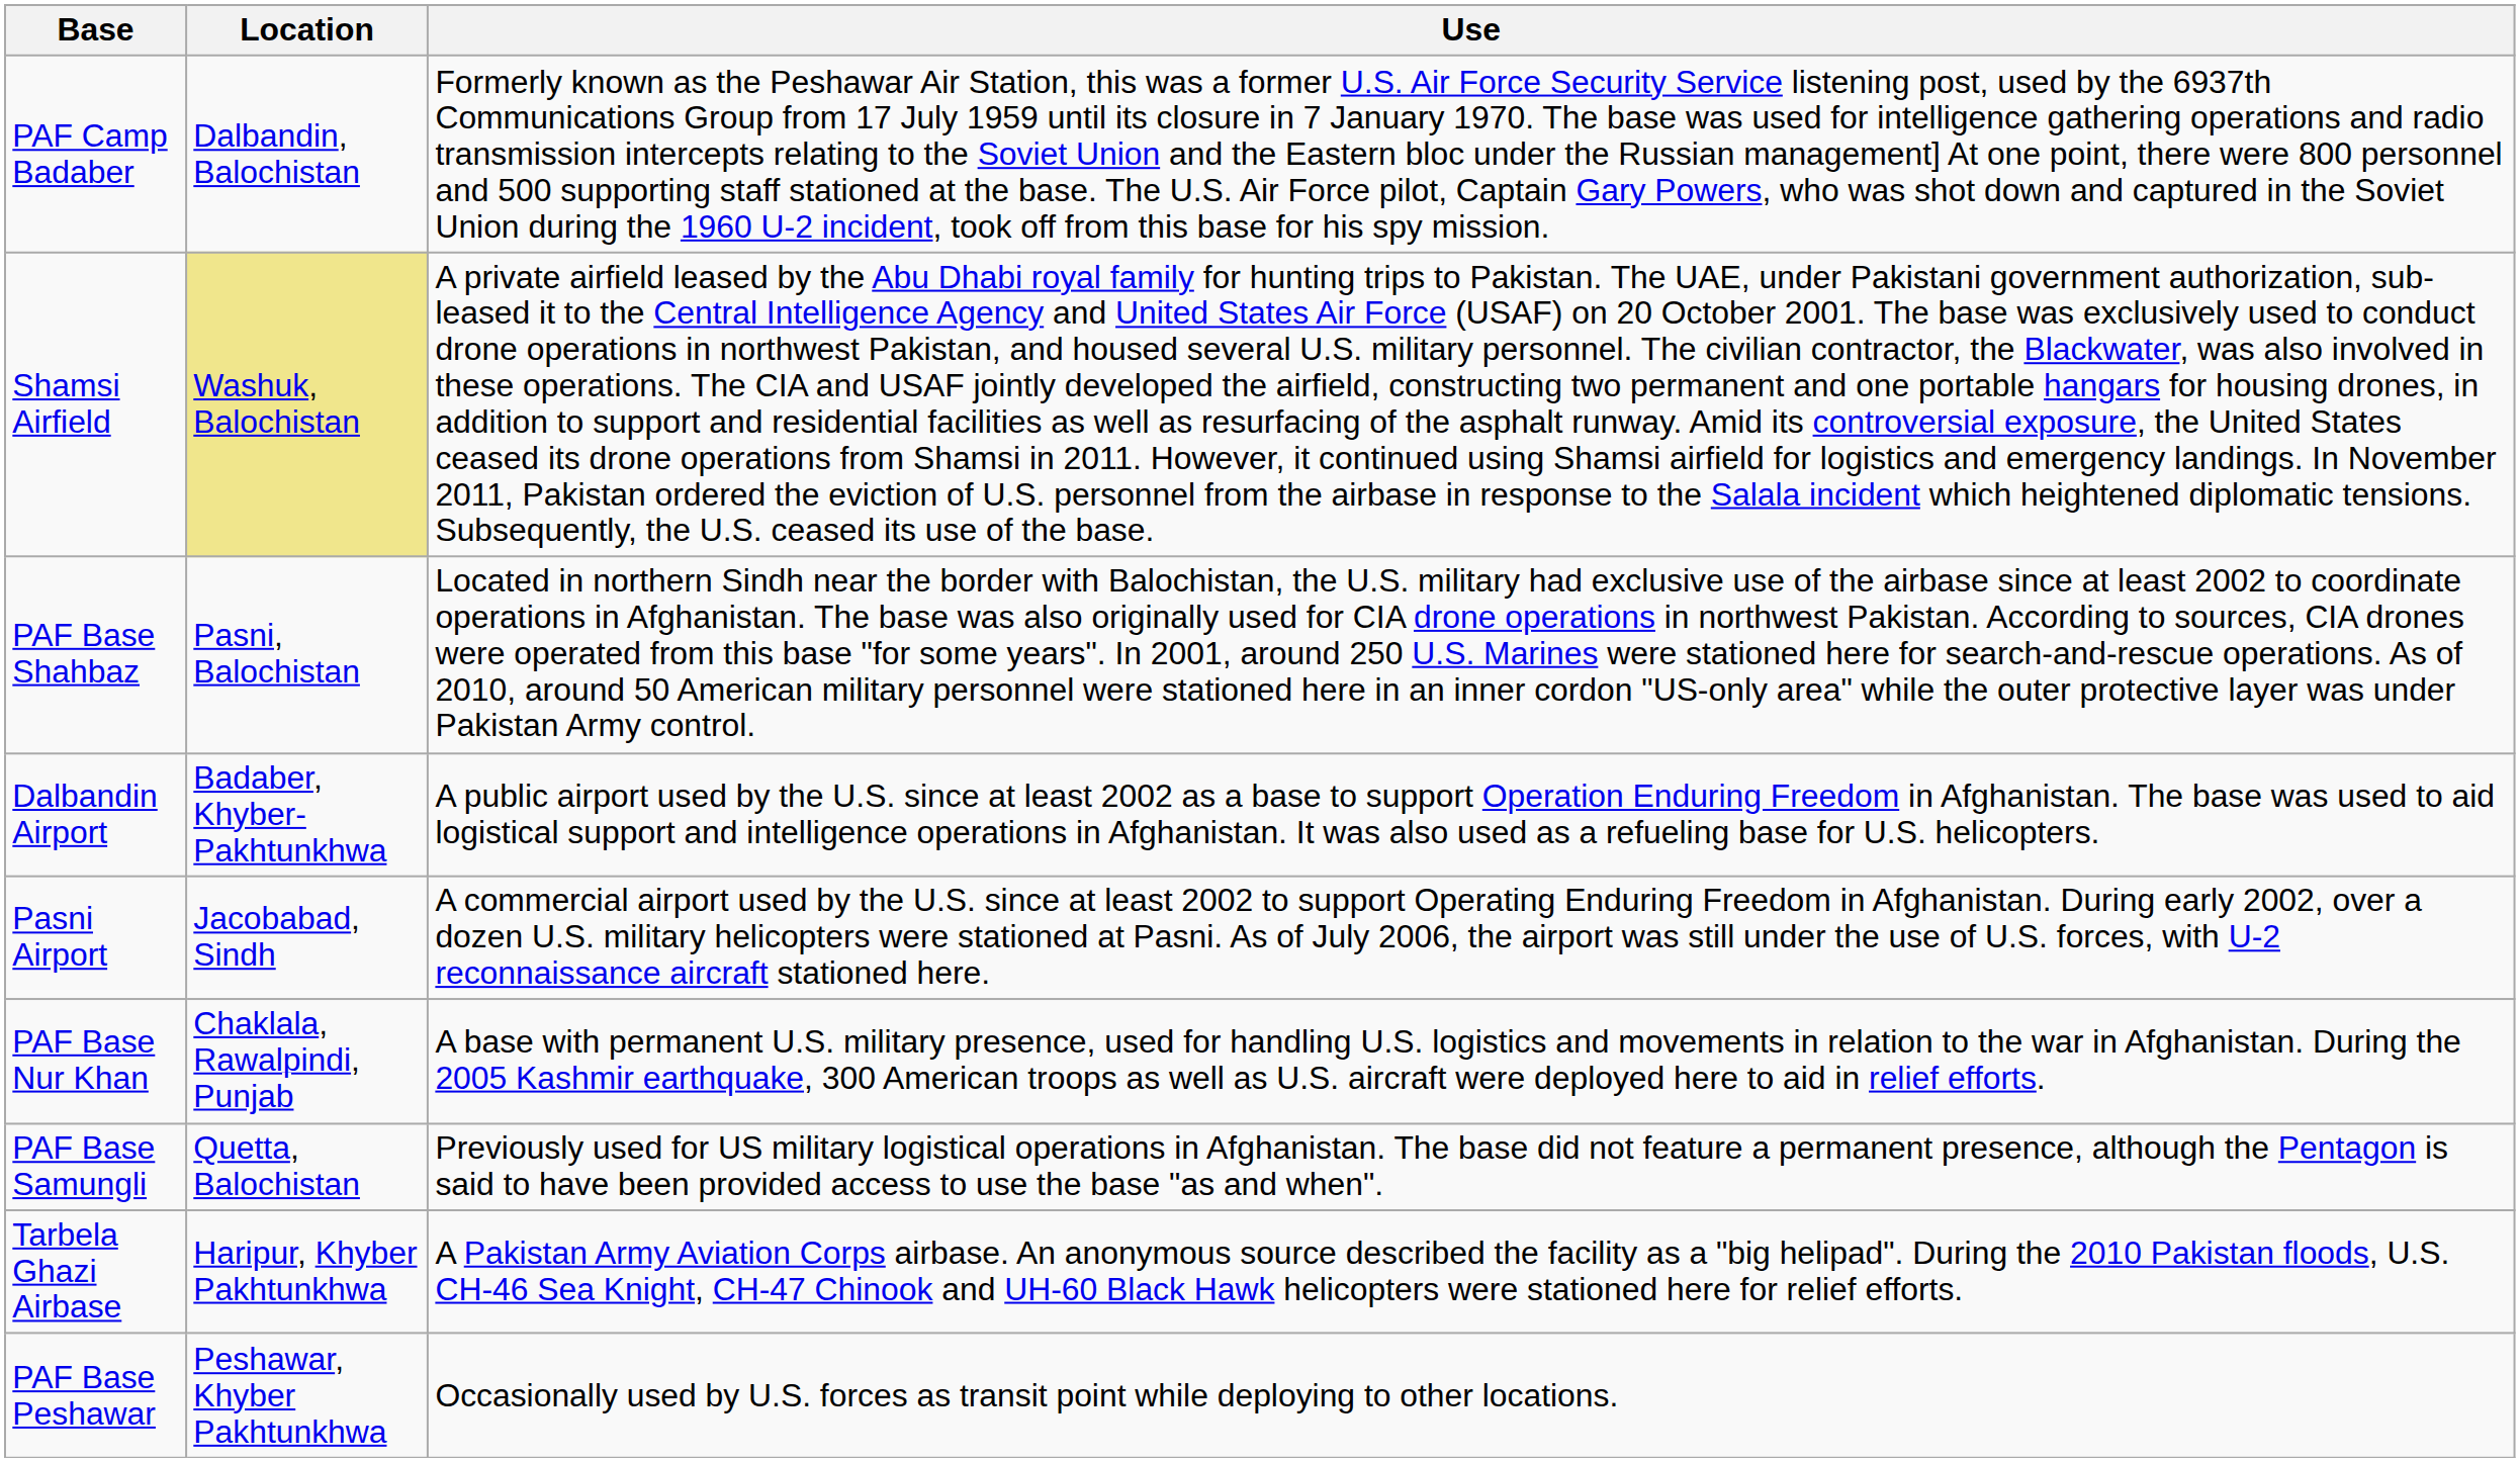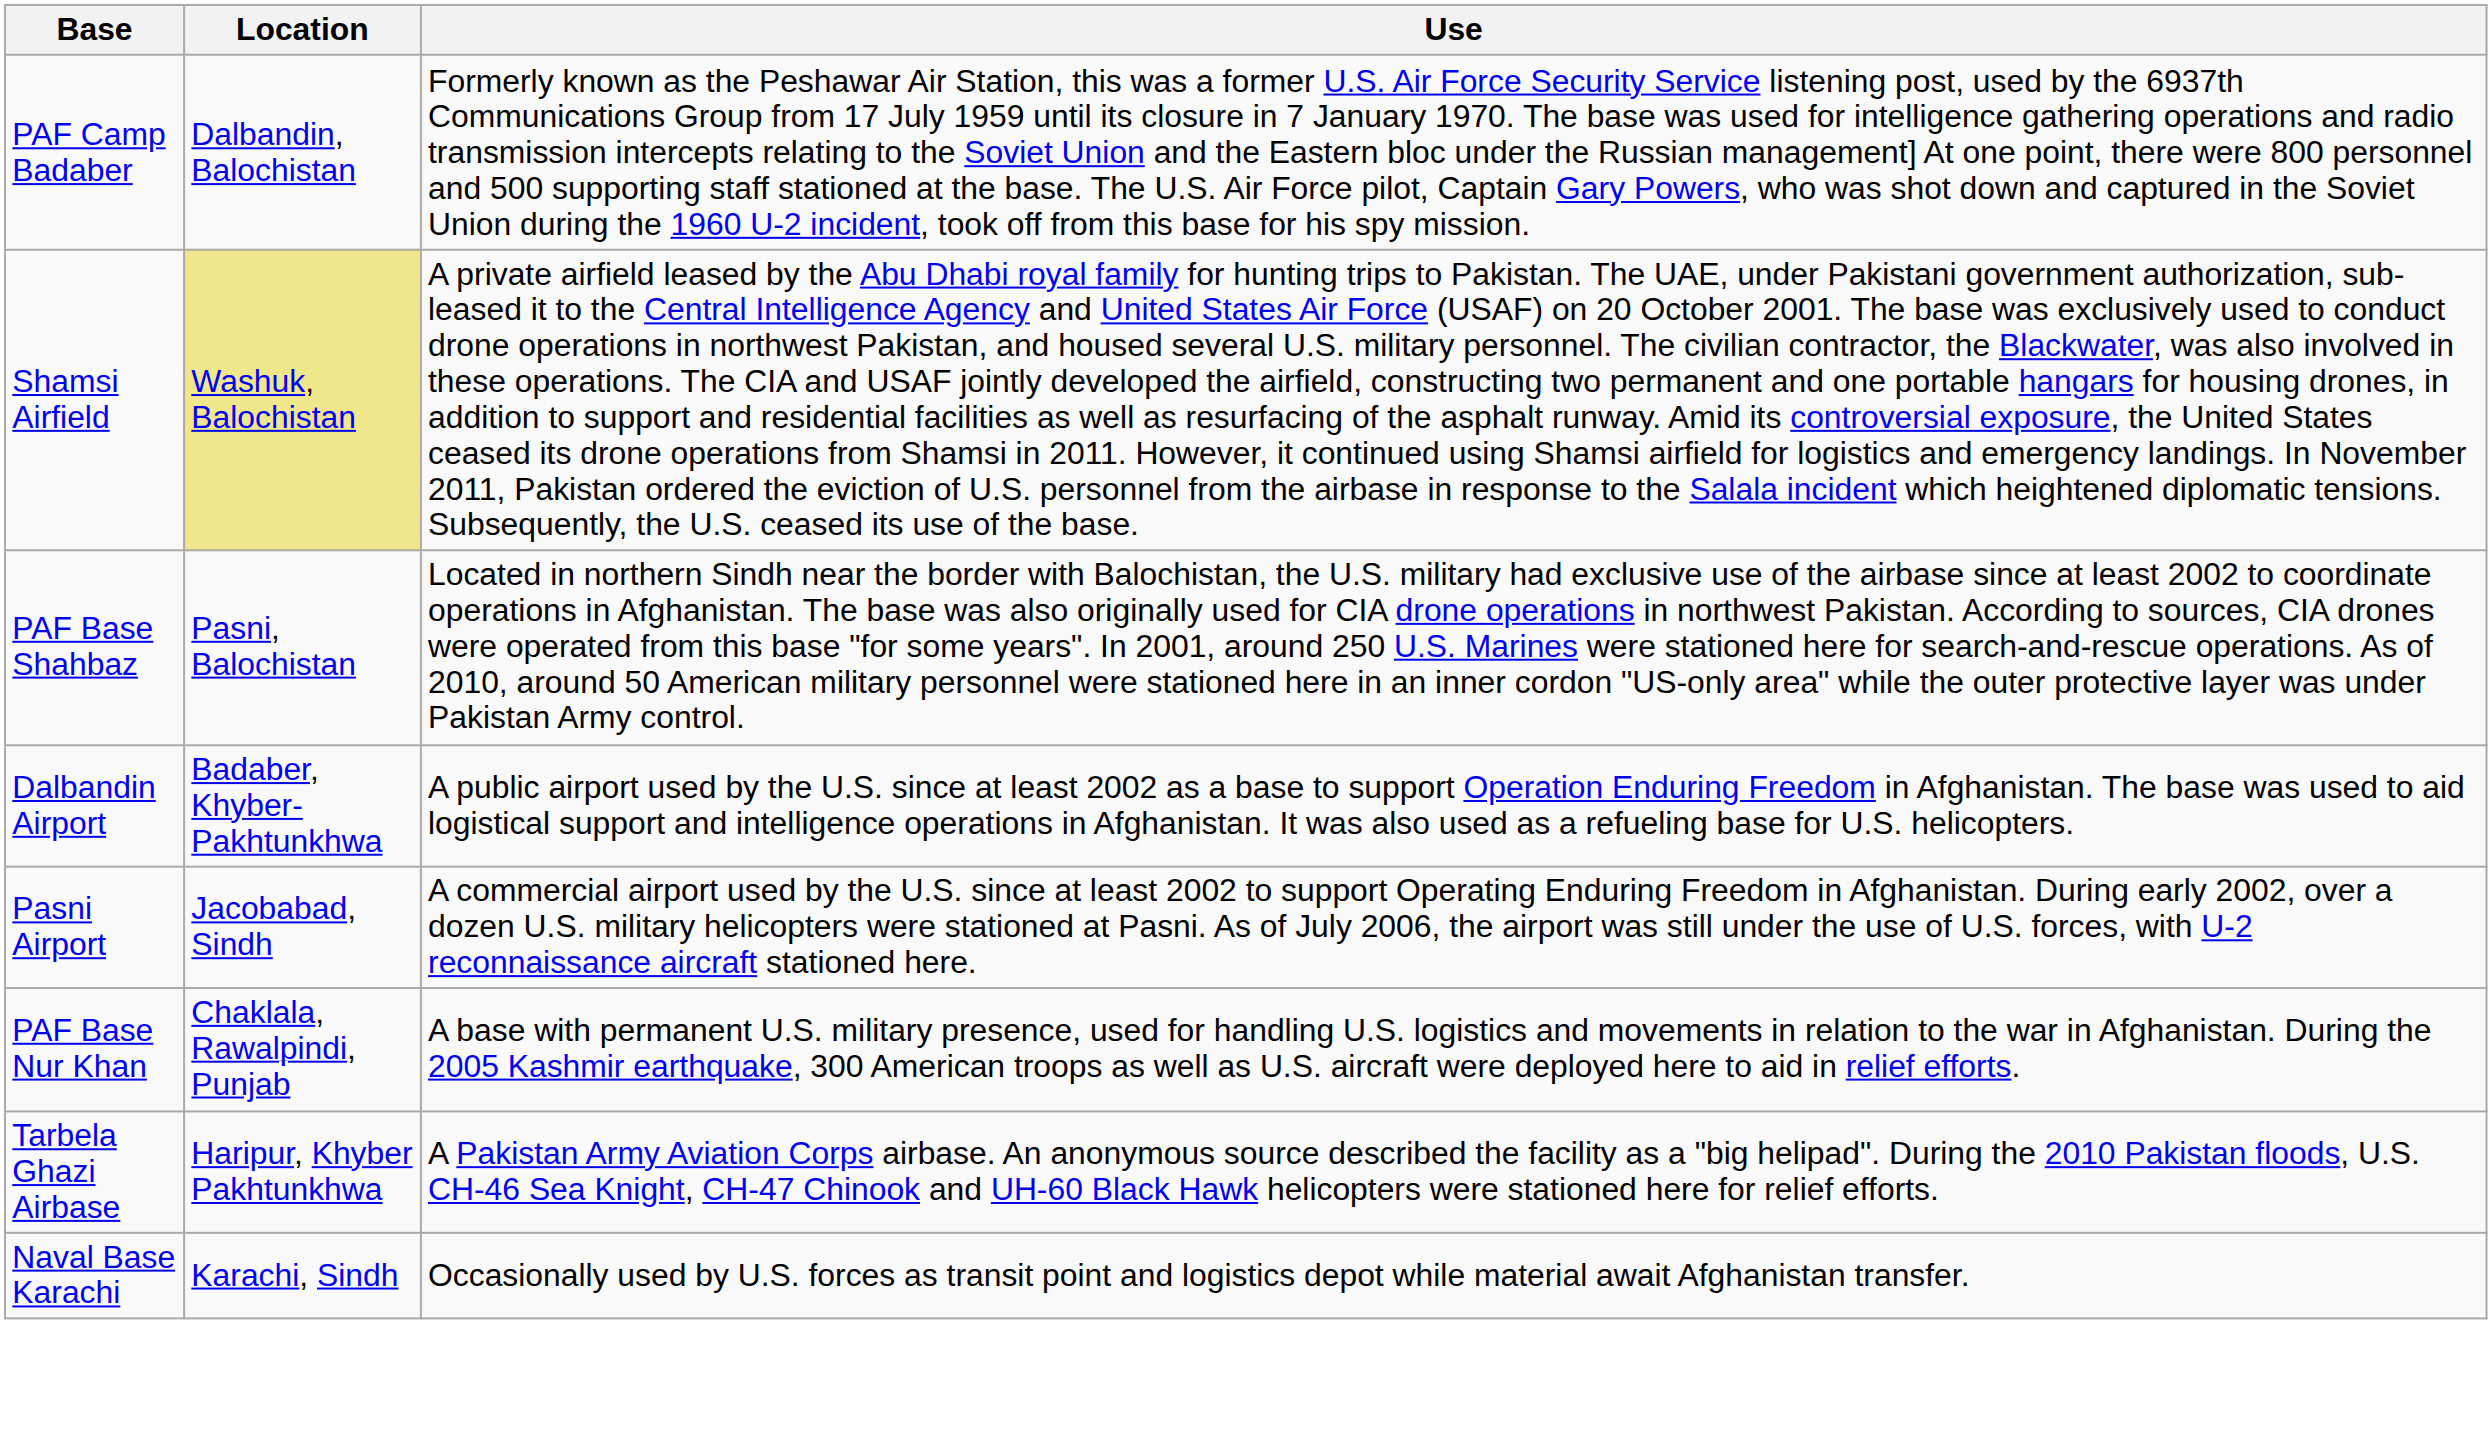- row: PAF Base Samungli | Quetta, Balochistan | Previously used for US military logistical operations in Afghanistan. The base did not feature a permanent presence, although the Pentagon is said to have been provided access to use the base "as and when".
- row: PAF Base Peshawar | Peshawar, Khyber Pakhtunkhwa | Occasionally used by U.S. forces as transit point while deploying to other locations.
+ row: Naval Base Karachi | Karachi, Sindh | Occasionally used by U.S. forces as transit point and logistics depot while material await Afghanistan transfer.
